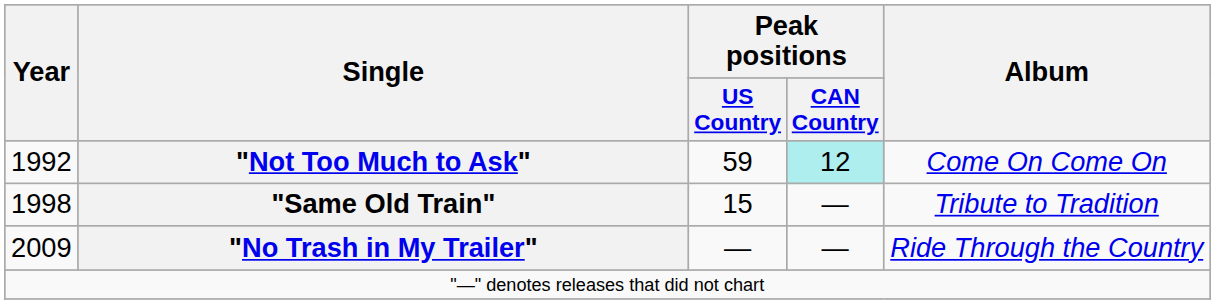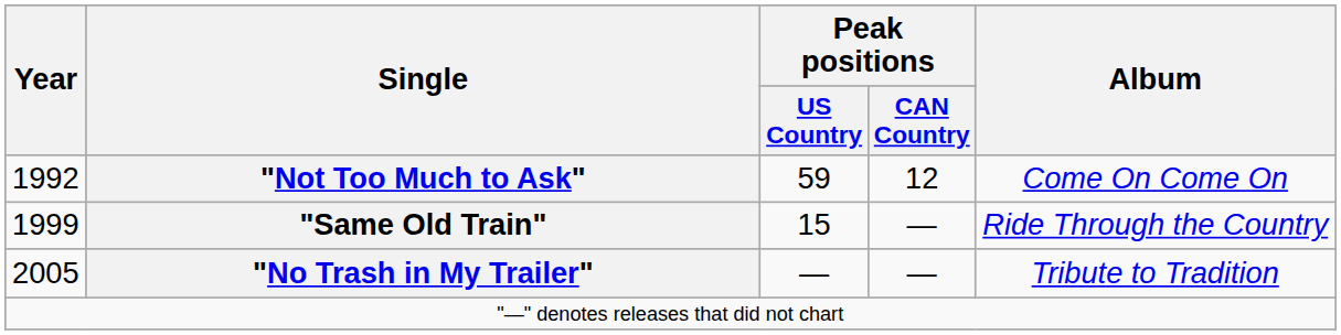"Not Too Much to Ask" | Peak positions / CAN Country: paleturquoise background -> no background
"Same Old Train" | Year: 1998 -> 1999
"Same Old Train" | Album: Tribute to Tradition -> Ride Through the Country
"No Trash in My Trailer" | Year: 2009 -> 2005
"No Trash in My Trailer" | Album: Ride Through the Country -> Tribute to Tradition
